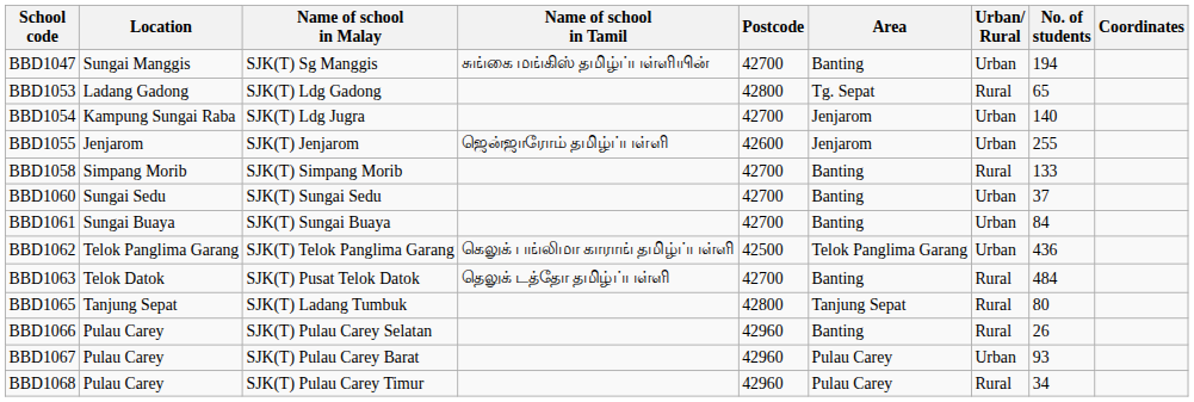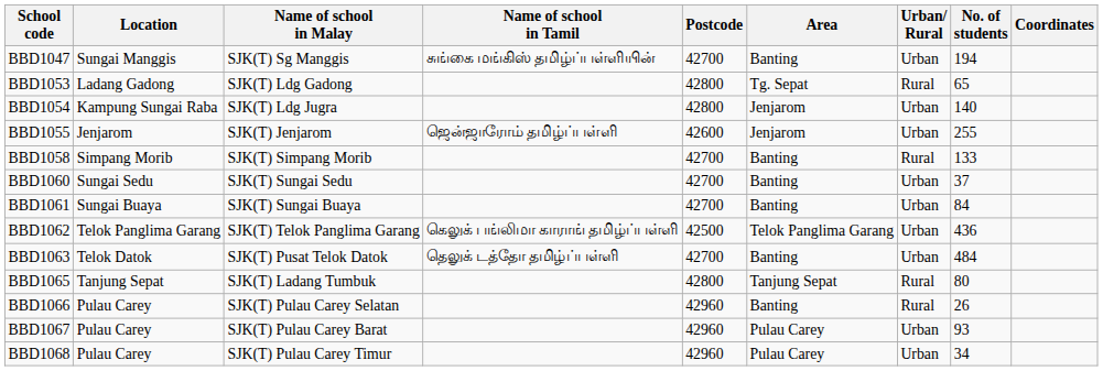BBD1054 | Postcode: 42700 -> 42800
BBD1063 | Urban/ Rural: Rural -> Urban
BBD1068 | Urban/ Rural: Rural -> Urban
